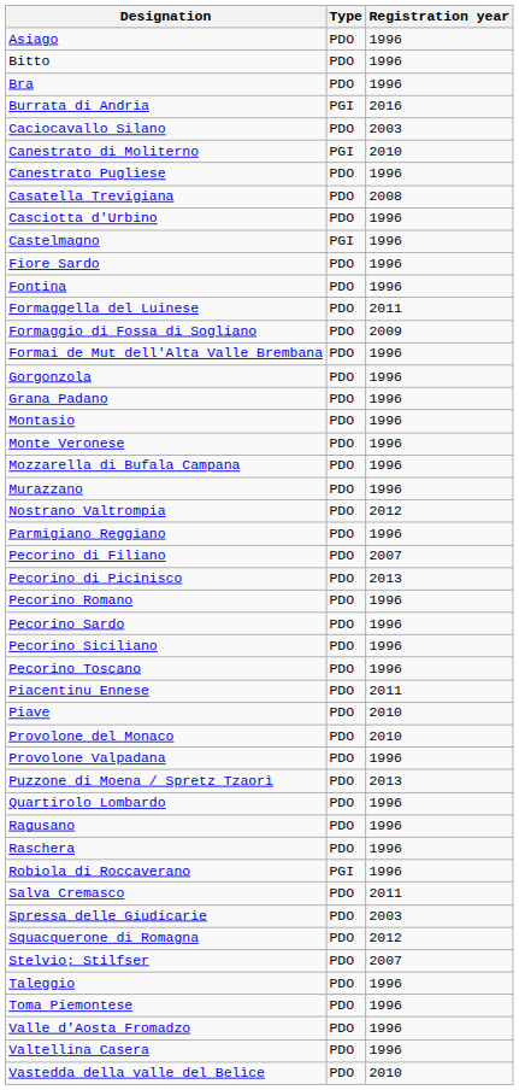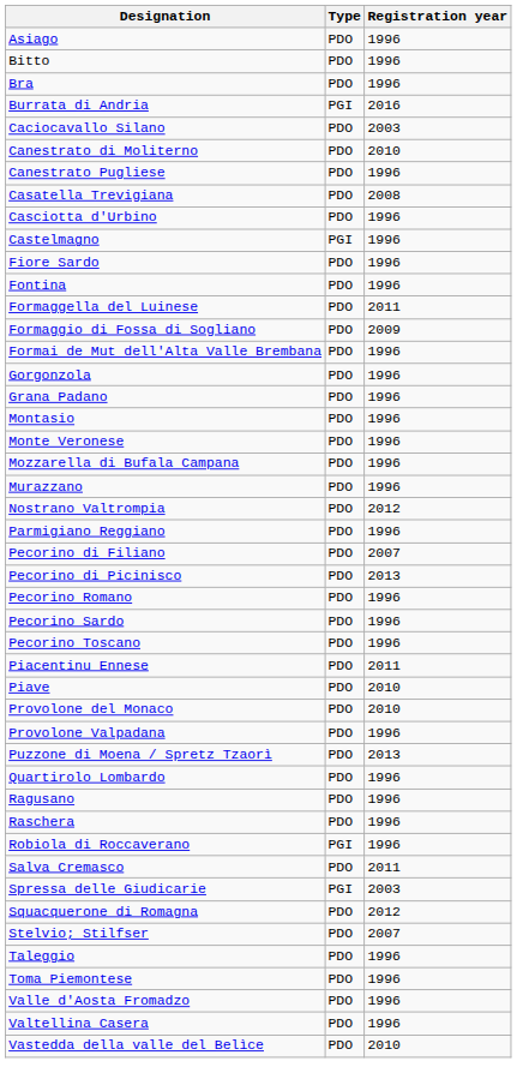Canestrato di Moliterno | Type: PGI -> PDO
- row: Pecorino Siciliano | PDO | 1996
Spressa delle Giudicarie | Type: PDO -> PGI
